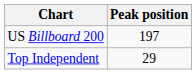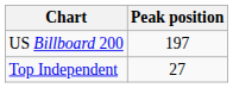Top Independent | Peak position: 29 -> 27
